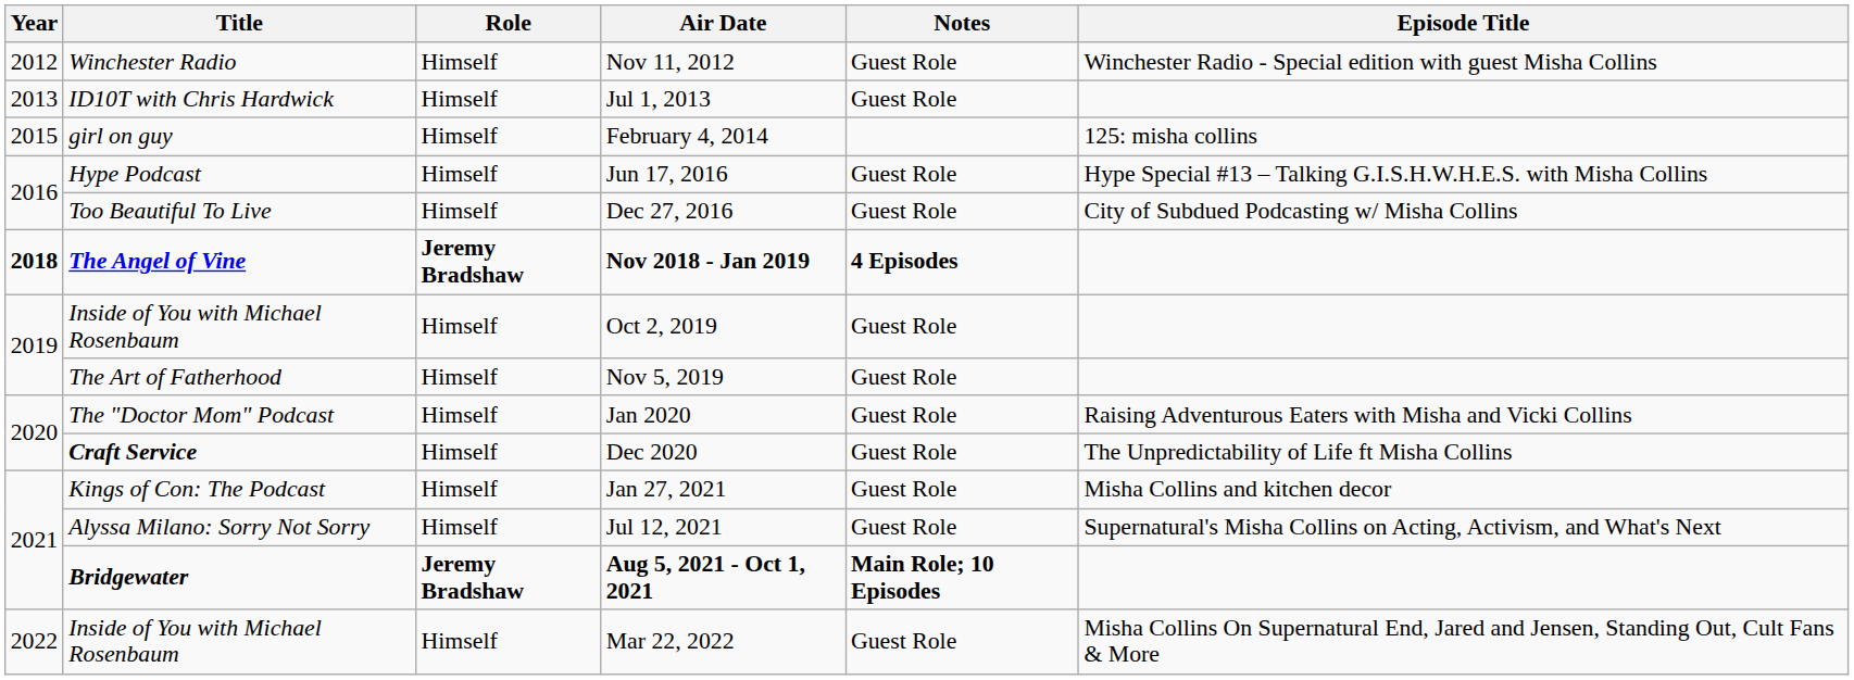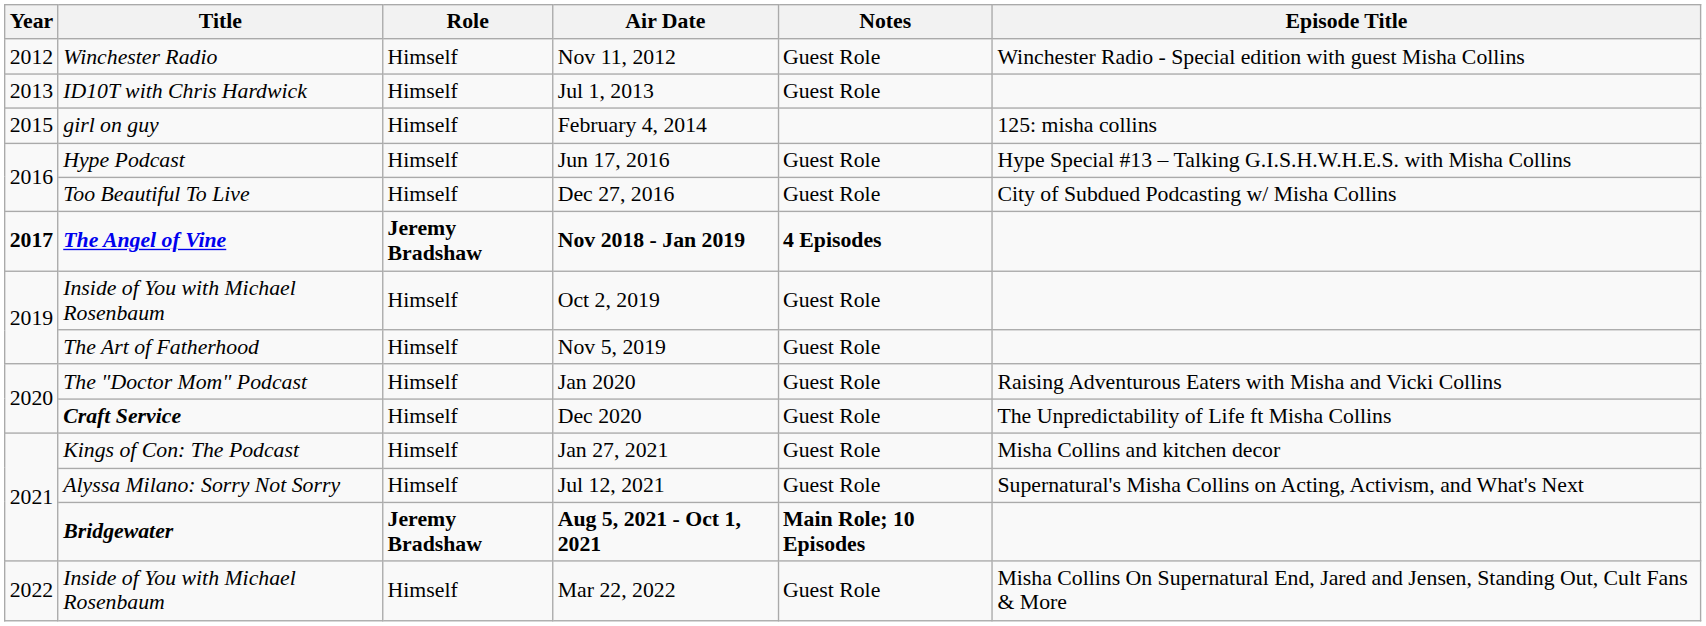Nov 2018 - Jan 2019 | Year: 2018 -> 2017
